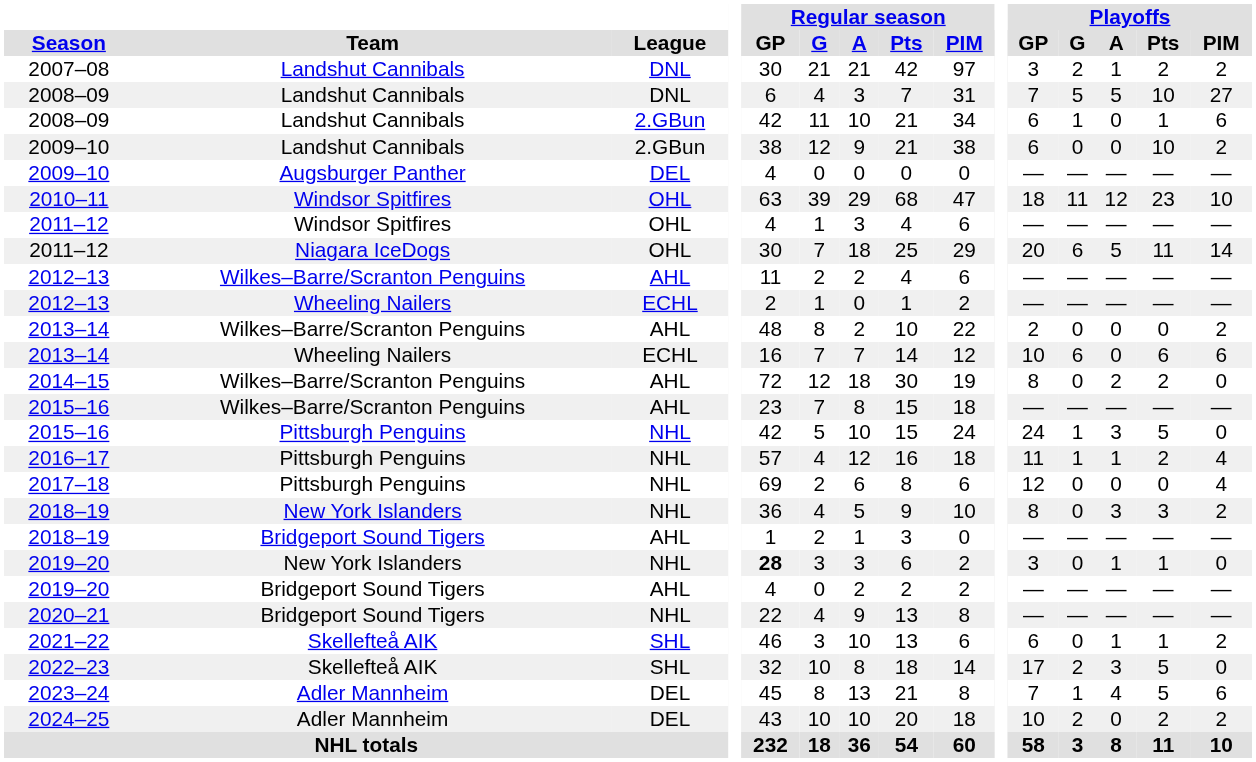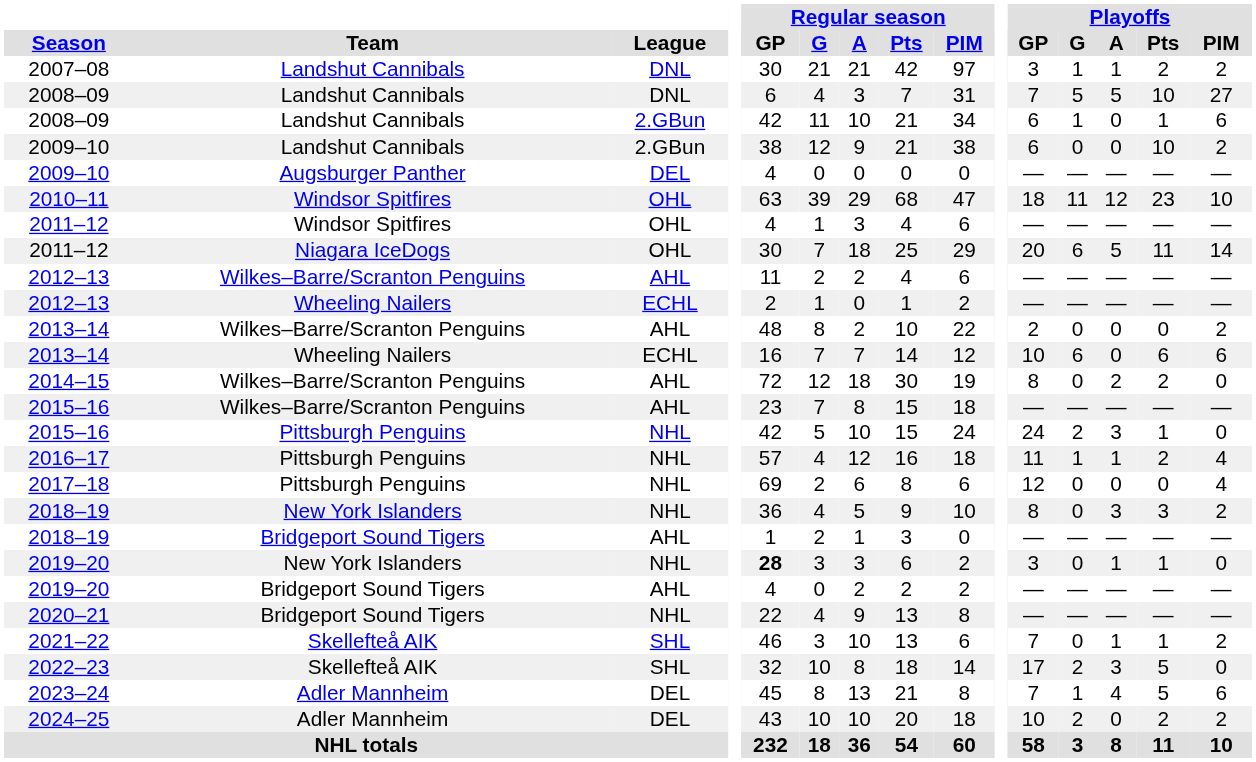2007–08 | Playoffs / G: 2 -> 1
2015–16 / Pittsburgh Penguins | Playoffs / G: 1 -> 2
2015–16 / Pittsburgh Penguins | Playoffs / Pts: 5 -> 1
2021–22 | Playoffs / GP: 6 -> 7
